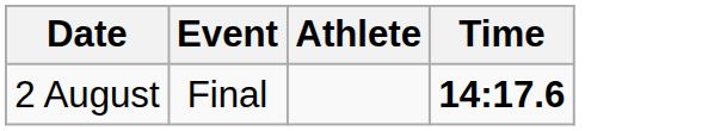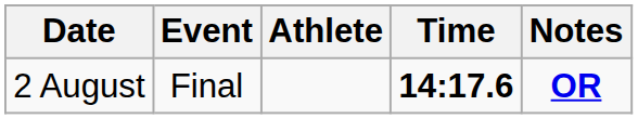+ column: Notes | OR
